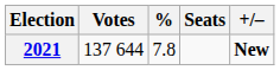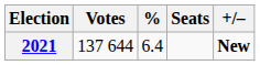2021 | %: 7.8 -> 6.4
